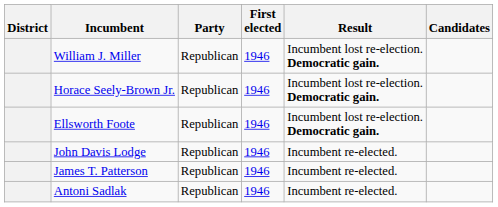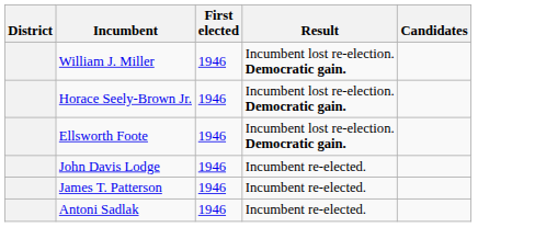- column: Party | Republican | Republican | Republican | Republican | Republican | Republican
